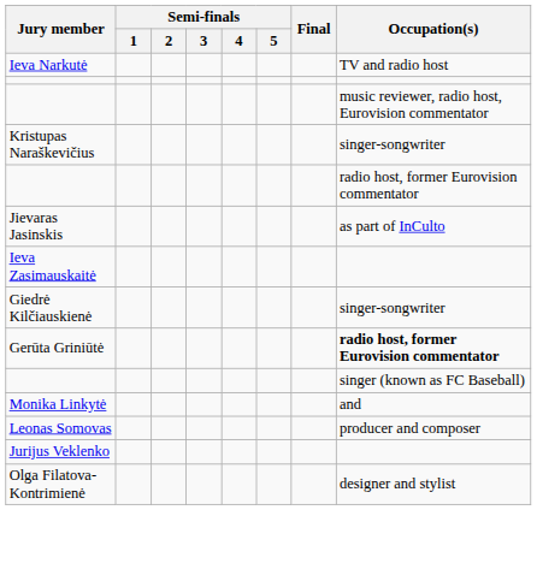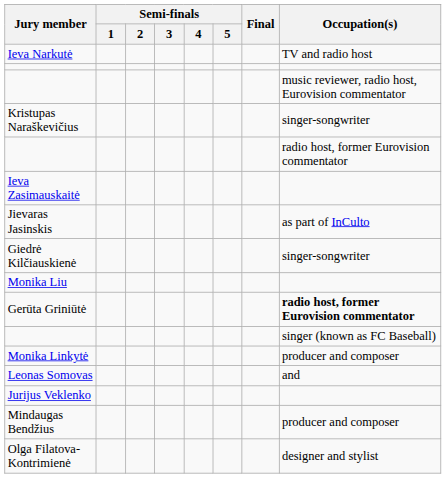rows swapped: Ieva Zasimauskaitė <-> Jievaras Jasinskis
+ row: Monika Liu
Monika Linkytė | Occupation(s): and -> producer and composer
Leonas Somovas | Occupation(s): producer and composer -> and
+ row: Mindaugas Bendžius | producer and composer
